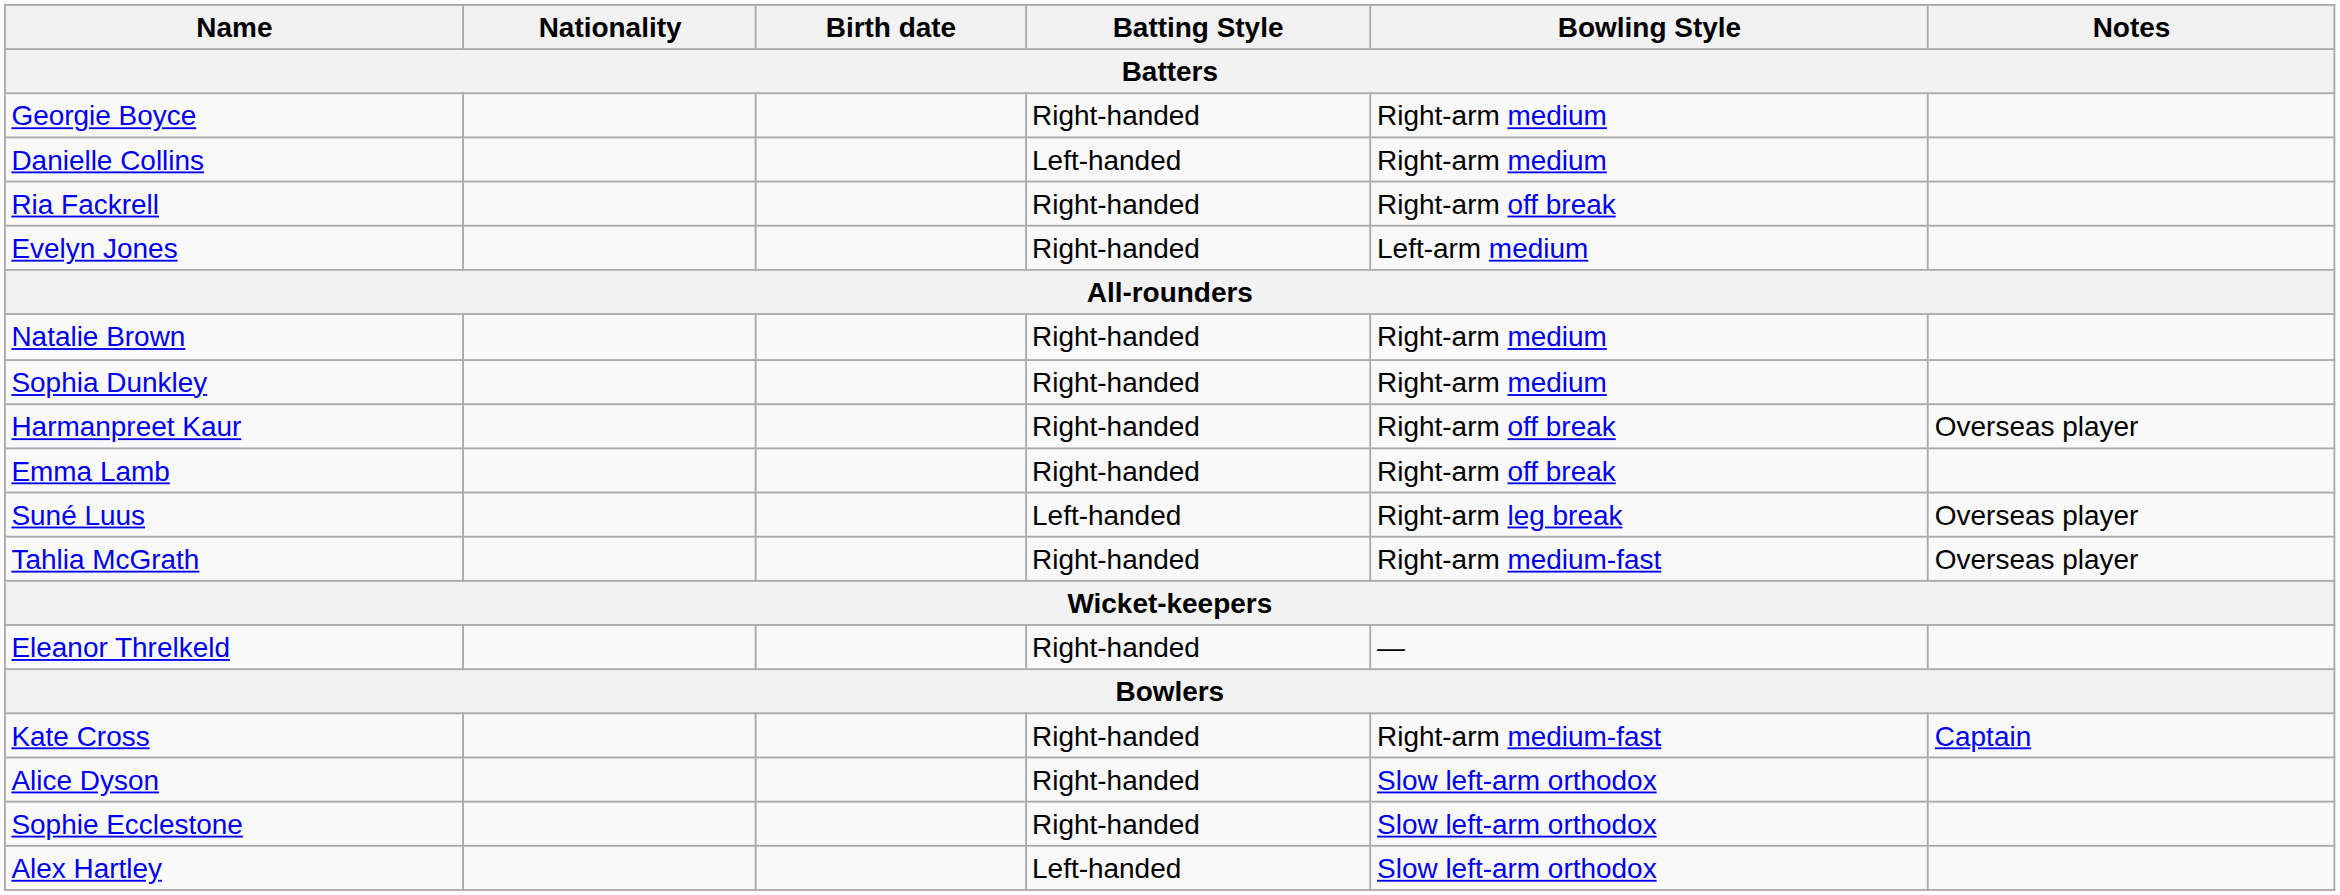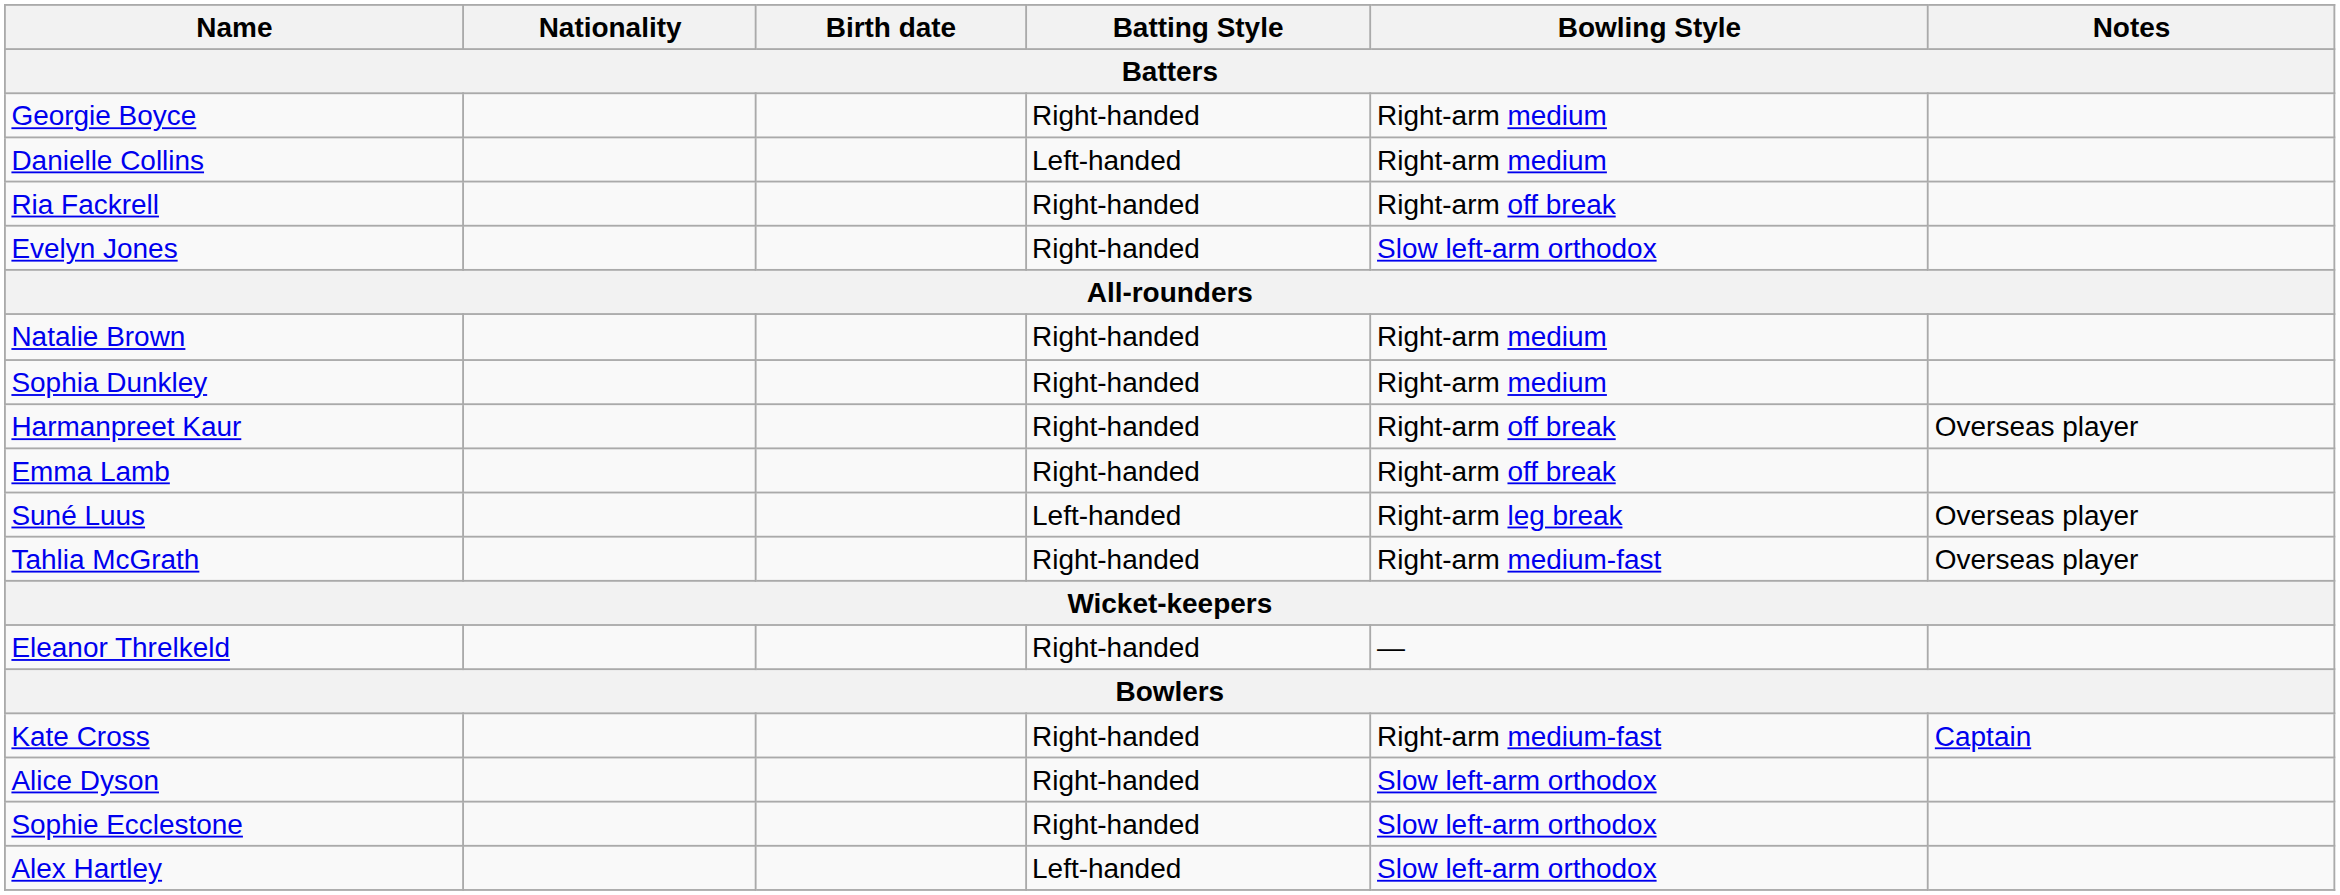Evelyn Jones | Bowling Style: Left-arm medium -> Slow left-arm orthodox
